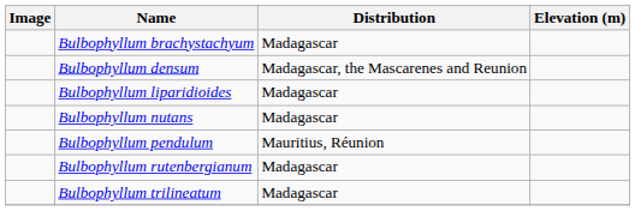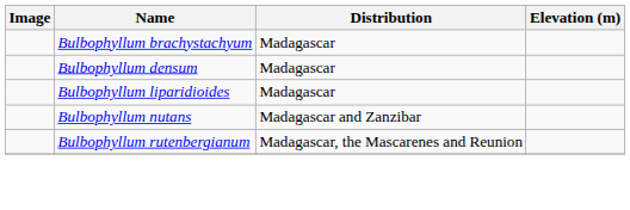Bulbophyllum densum | Distribution: Madagascar, the Mascarenes and Reunion -> Madagascar
Bulbophyllum nutans | Distribution: Madagascar -> Madagascar and Zanzibar
- row: Bulbophyllum pendulum | Mauritius, Réunion
Bulbophyllum rutenbergianum | Distribution: Madagascar -> Madagascar, the Mascarenes and Reunion
- row: Bulbophyllum trilineatum | Madagascar
